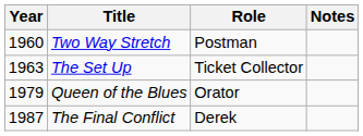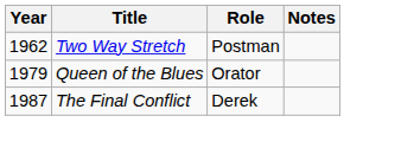Two Way Stretch | Year: 1960 -> 1962
- row: 1963 | The Set Up | Ticket Collector
